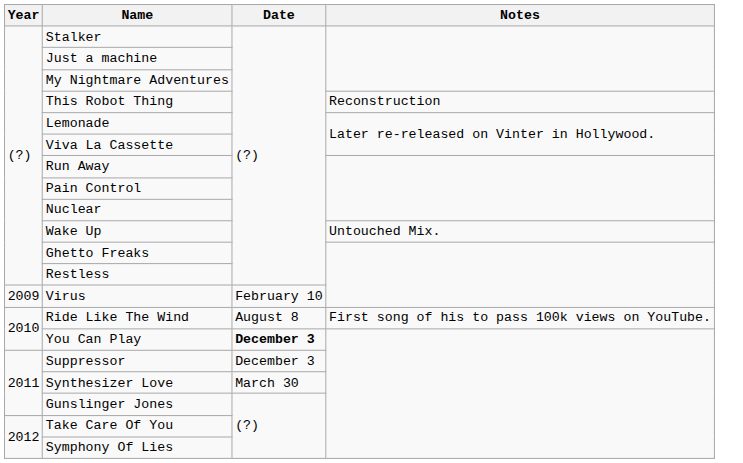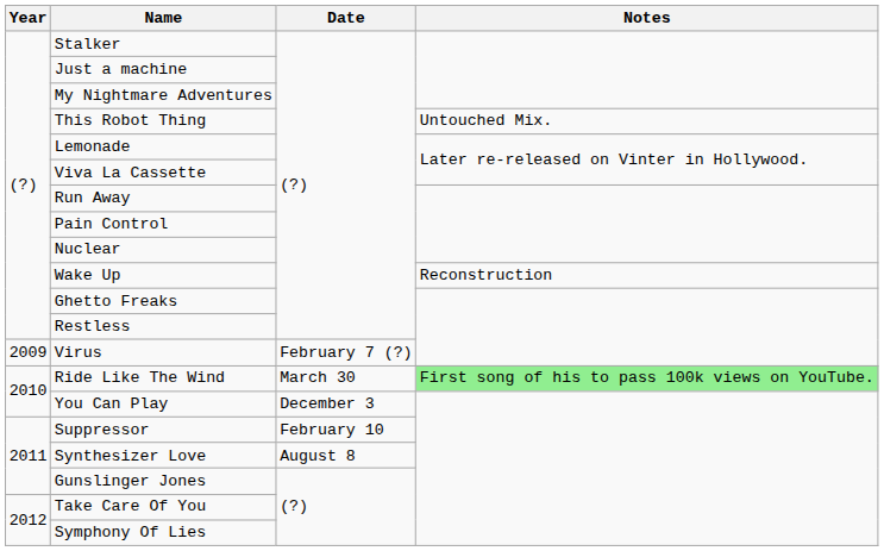This Robot Thing | Notes: Reconstruction -> Untouched Mix.
Wake Up | Notes: Untouched Mix. -> Reconstruction
Virus | Date: February 10 -> February 7 (?)
Ride Like The Wind | Date: August 8 -> March 30
Ride Like The Wind | Notes: no background -> lightgreen background
You Can Play | Date: bold -> normal
Suppressor | Date: December 3 -> February 10
Synthesizer Love | Date: March 30 -> August 8
